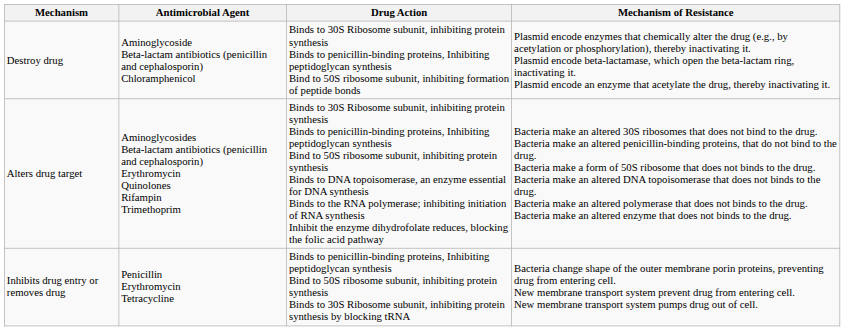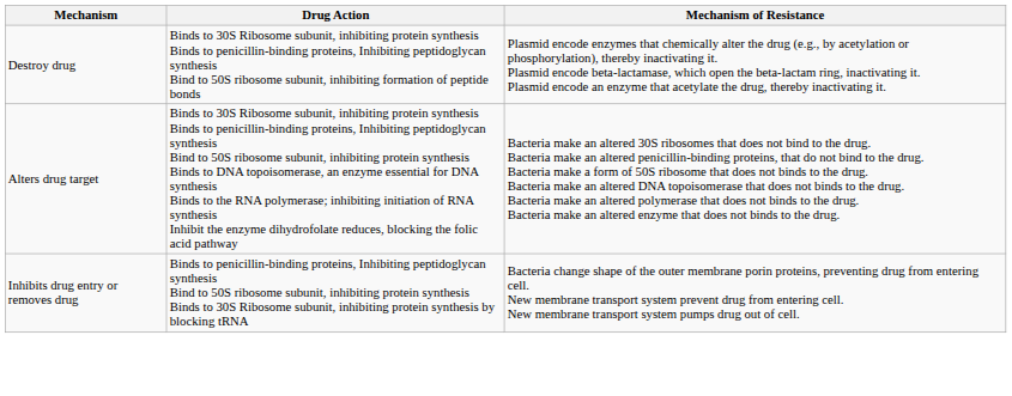- column: Antimicrobial Agent | Aminoglycoside Beta-lactam antibiotics (penicillin and cephalosporin) Chloramphenicol | Aminoglycosides Beta-lactam antibiotics (penicillin and cephalosporin) Erythromycin Quinolones Rifampin Trimethoprim | Penicillin Erythromycin Tetracycline
